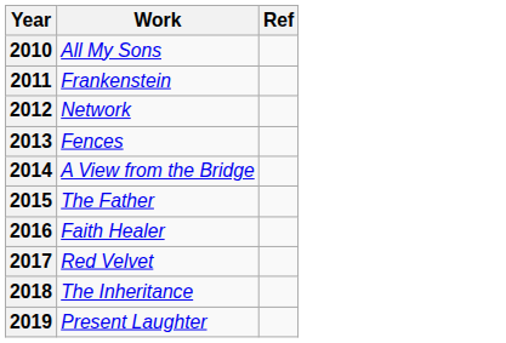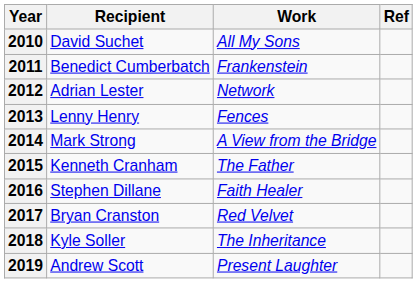+ column: Recipient | David Suchet | Benedict Cumberbatch | Adrian Lester | Lenny Henry | Mark Strong | Kenneth Cranham | Stephen Dillane | Bryan Cranston | Kyle Soller | Andrew Scott
